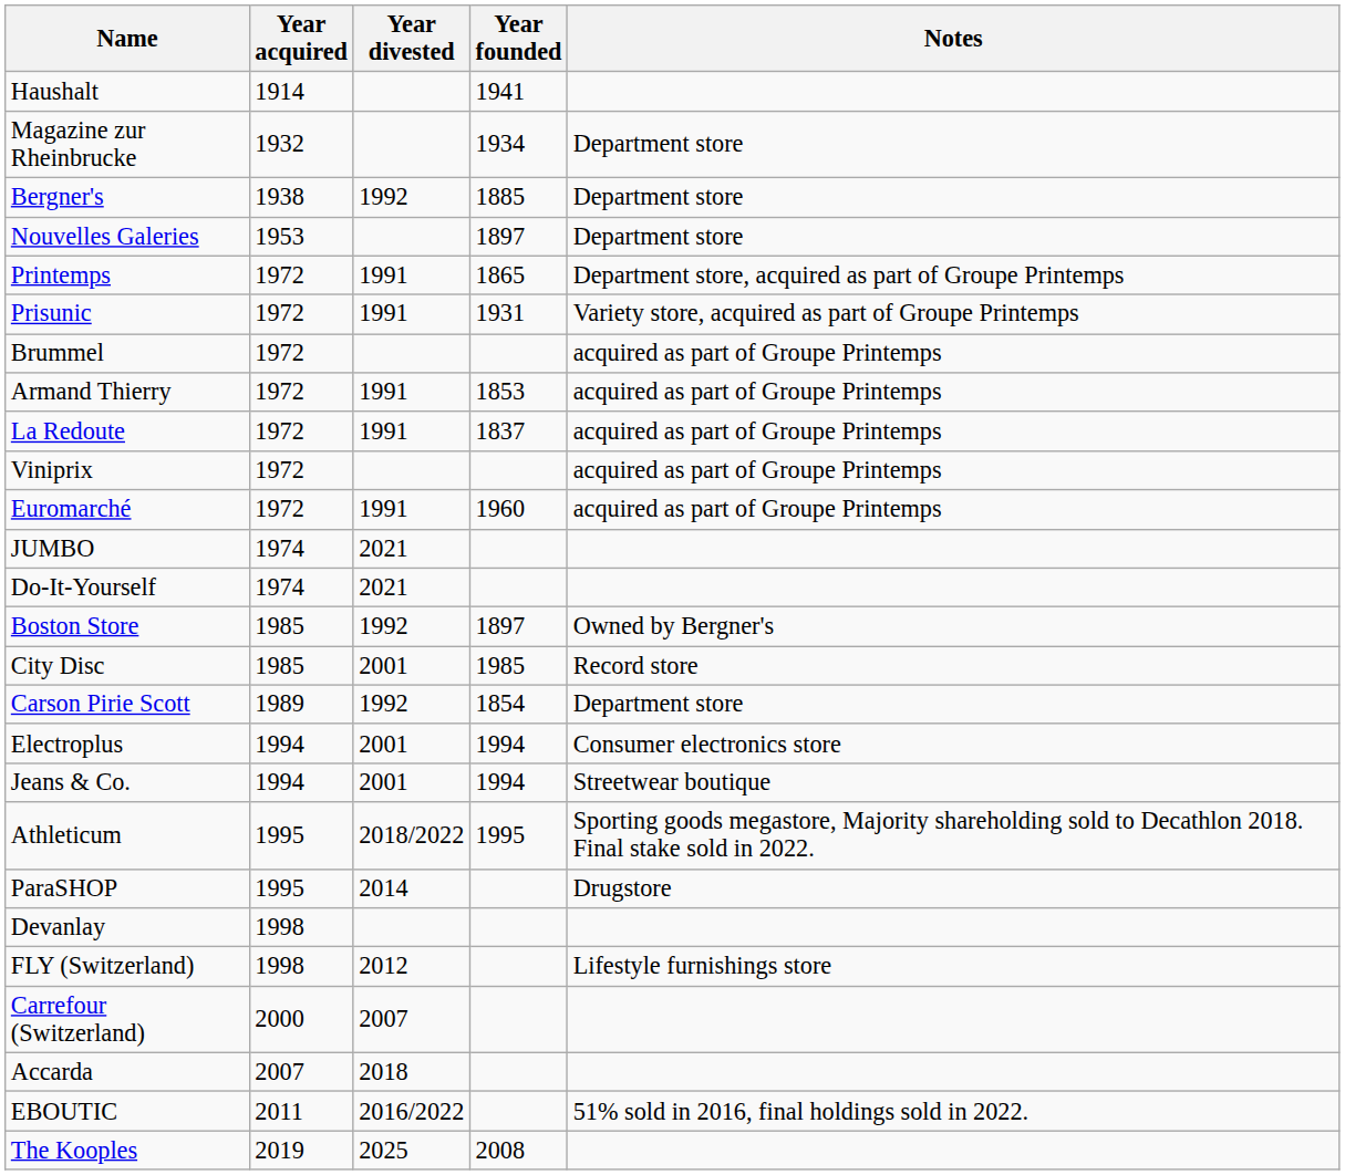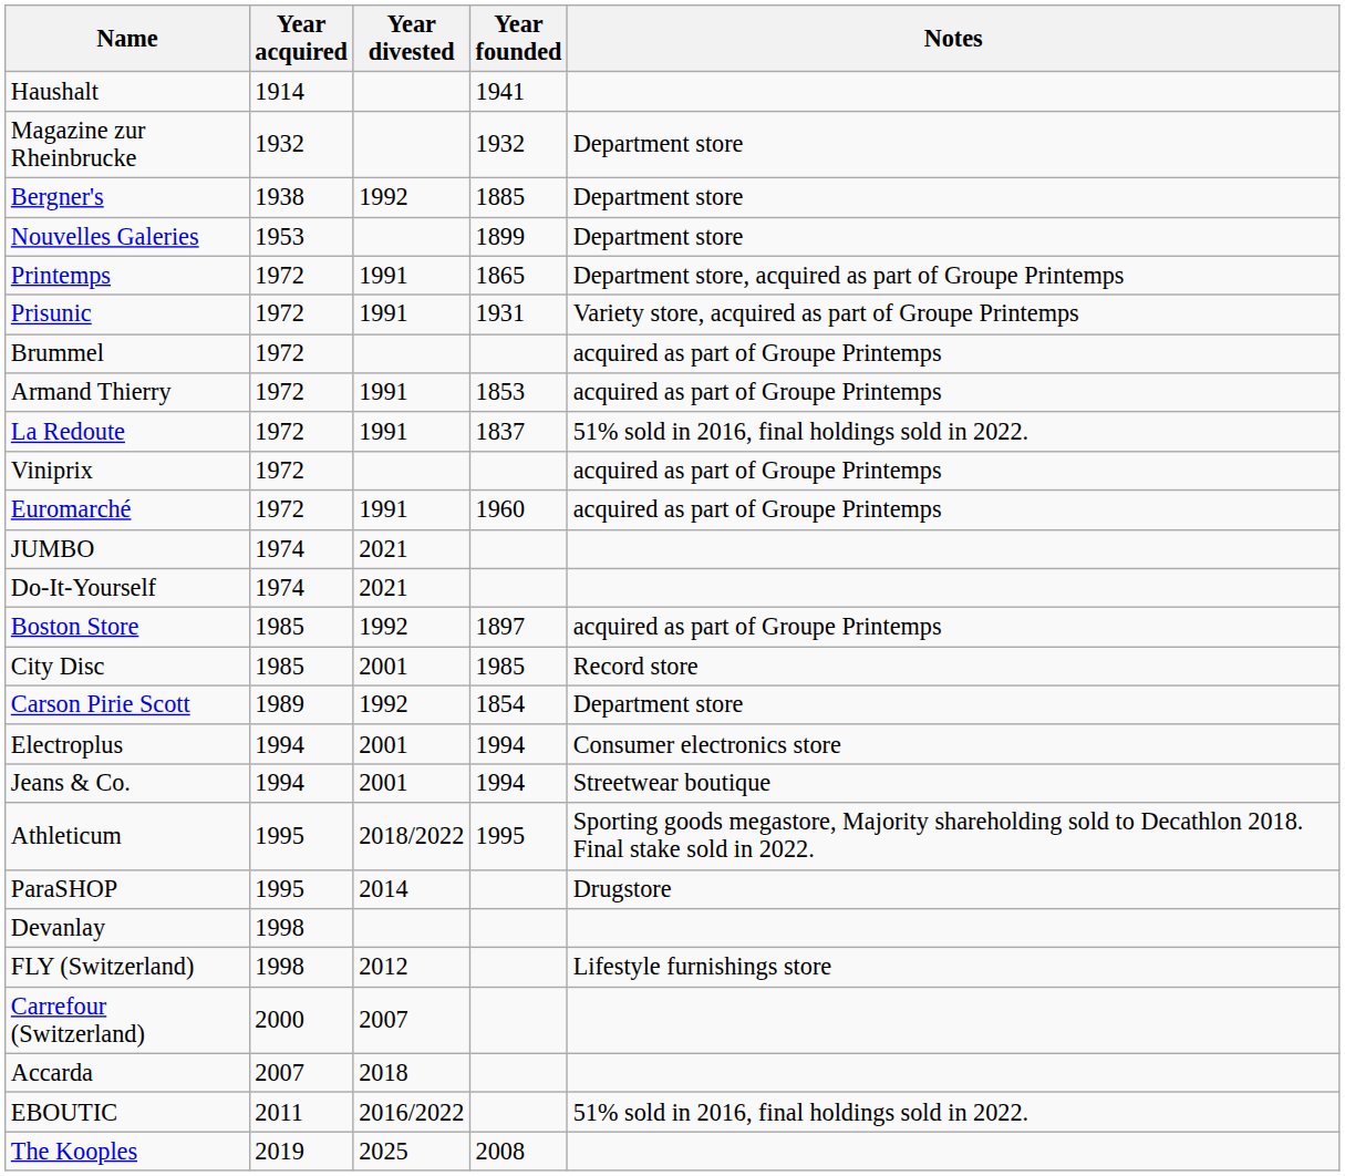Magazine zur Rheinbrucke | Year founded: 1934 -> 1932
Nouvelles Galeries | Year founded: 1897 -> 1899
La Redoute | Notes: acquired as part of Groupe Printemps -> 51% sold in 2016, final holdings sold in 2022.
Boston Store | Notes: Owned by Bergner's -> acquired as part of Groupe Printemps
